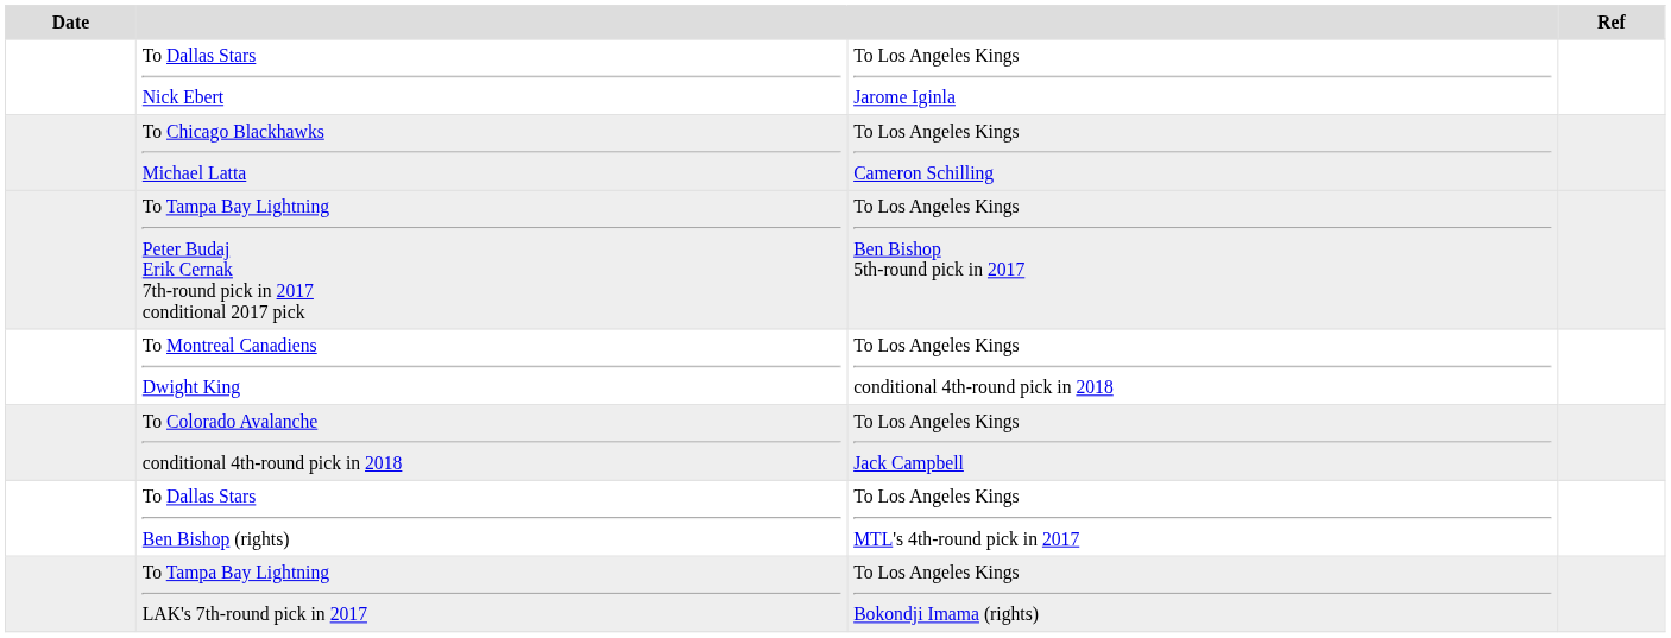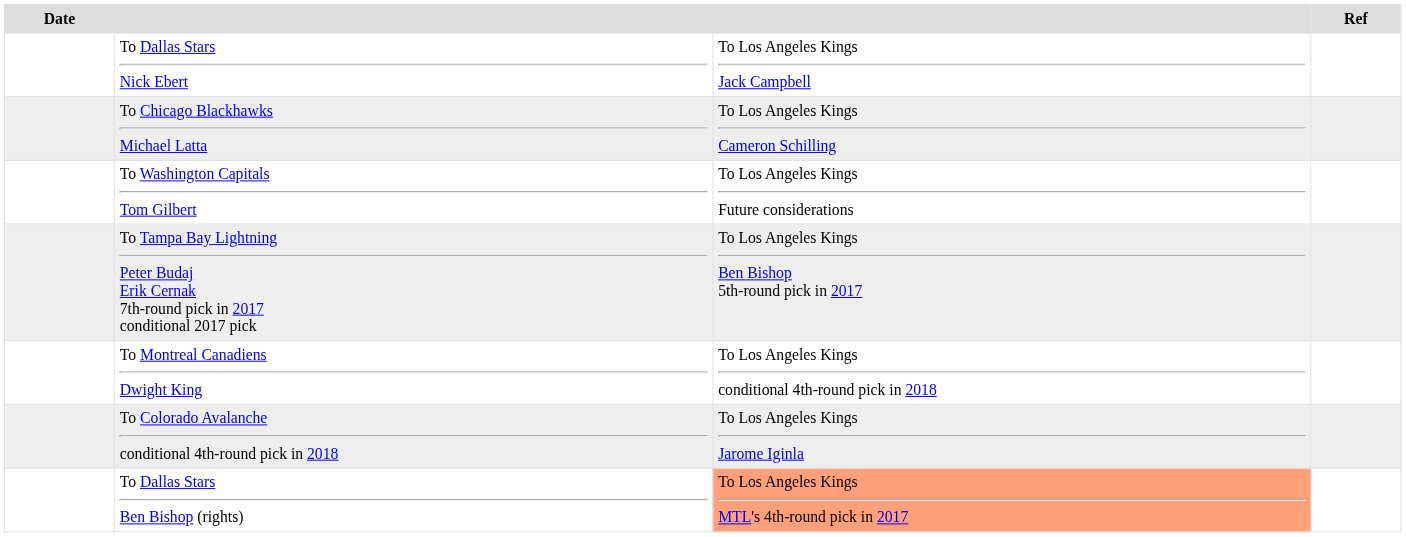To Dallas Stars Nick Ebert | column 3: To Los Angeles Kings Jarome Iginla -> To Los Angeles Kings Jack Campbell
+ row: To Washington Capitals Tom Gilbert | To Los Angeles Kings Future considerations
To Colorado Avalanche conditional 4th-round pick in 2018 | column 3: To Los Angeles Kings Jack Campbell -> To Los Angeles Kings Jarome Iginla
To Dallas Stars Ben Bishop (rights) | column 3: no background -> lightsalmon background
- row: To Tampa Bay Lightning LAK's 7th-round pick in 2017 | To Los Angeles Kings Bokondji Imama (rights)
